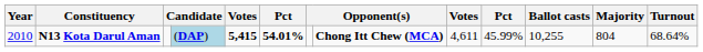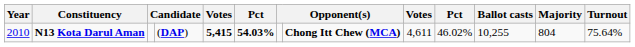N13 Kota Darul Aman | column 4: lightblue background -> no background
N13 Kota Darul Aman | column 6: 54.01% -> 54.03%
N13 Kota Darul Aman | column 10: 45.99% -> 46.02%
N13 Kota Darul Aman | Turnout: 68.64% -> 75.64%
